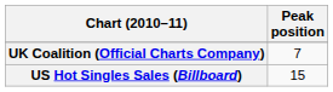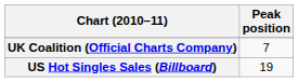US Hot Singles Sales (Billboard) | Peak position: 15 -> 19
